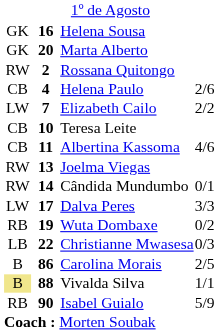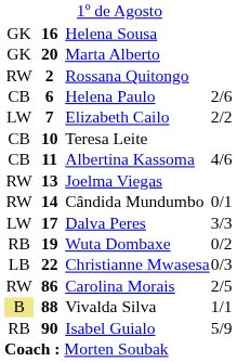Helena Paulo | column 2: 4 -> 6
Carolina Morais | column 1: B -> RW
